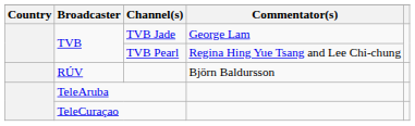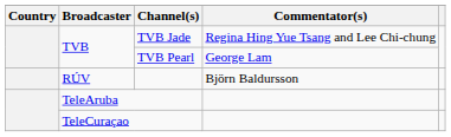TVB Jade | Commentator(s): George Lam -> Regina Hing Yue Tsang and Lee Chi-chung
TVB Pearl | Commentator(s): Regina Hing Yue Tsang and Lee Chi-chung -> George Lam
